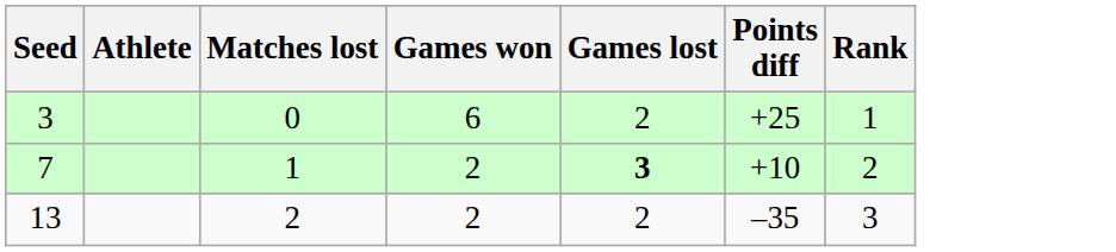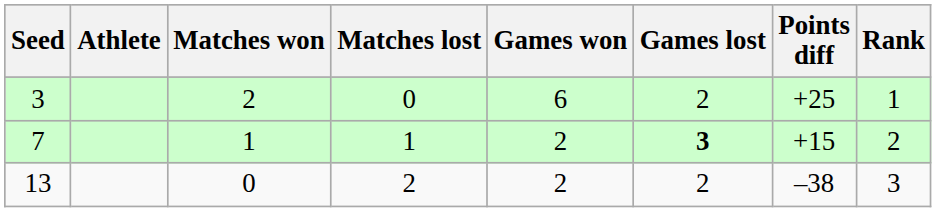+ column: Matches won | 2 | 1 | 0
7 | Points diff: +10 -> +15
13 | Points diff: –35 -> –38
